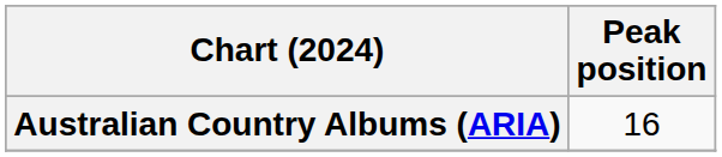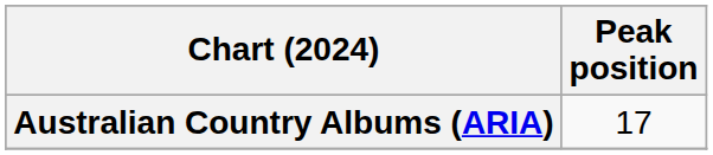Australian Country Albums (ARIA) | Peak position: 16 -> 17
